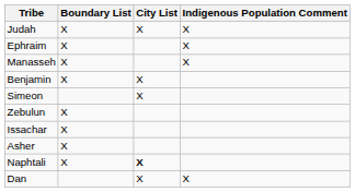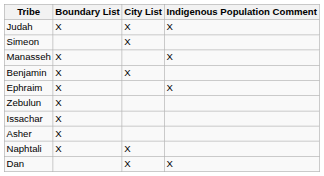rows swapped: Ephraim <-> Simeon
Naphtali | City List: bold -> normal
